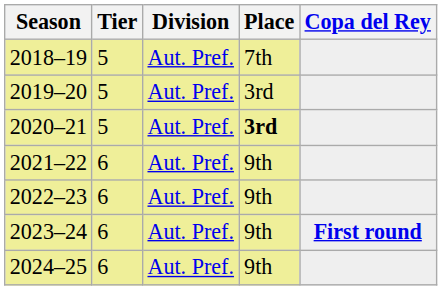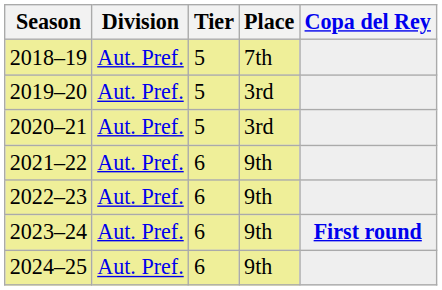columns swapped: Tier <-> Division
2020–21 | Place: bold -> normal
